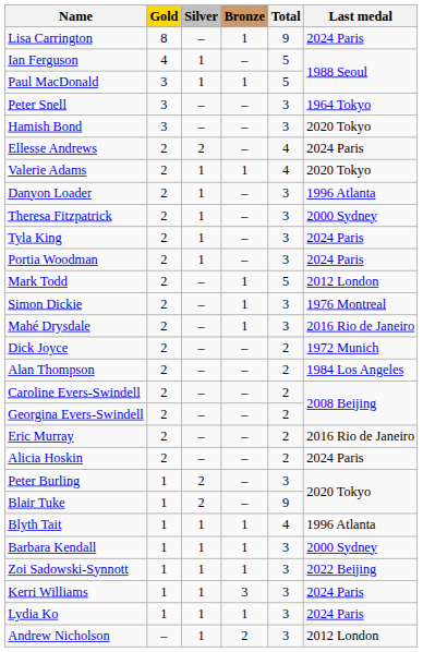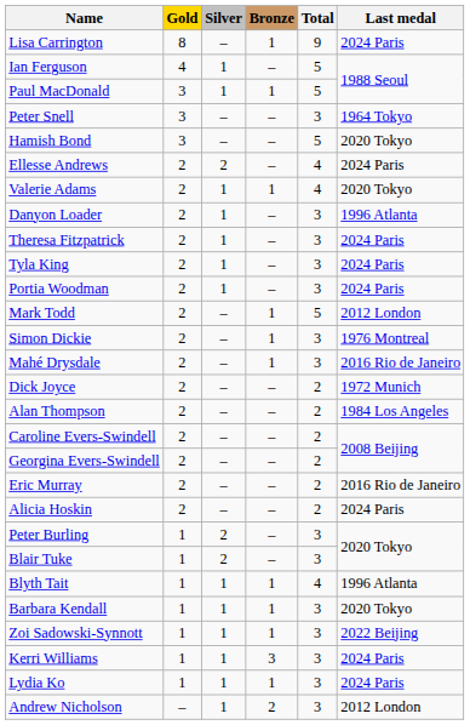Hamish Bond | Total: 3 -> 5
Theresa Fitzpatrick | Last medal: 2000 Sydney -> 2024 Paris
Blair Tuke | Total: 9 -> 3
Barbara Kendall | Last medal: 2000 Sydney -> 2020 Tokyo
